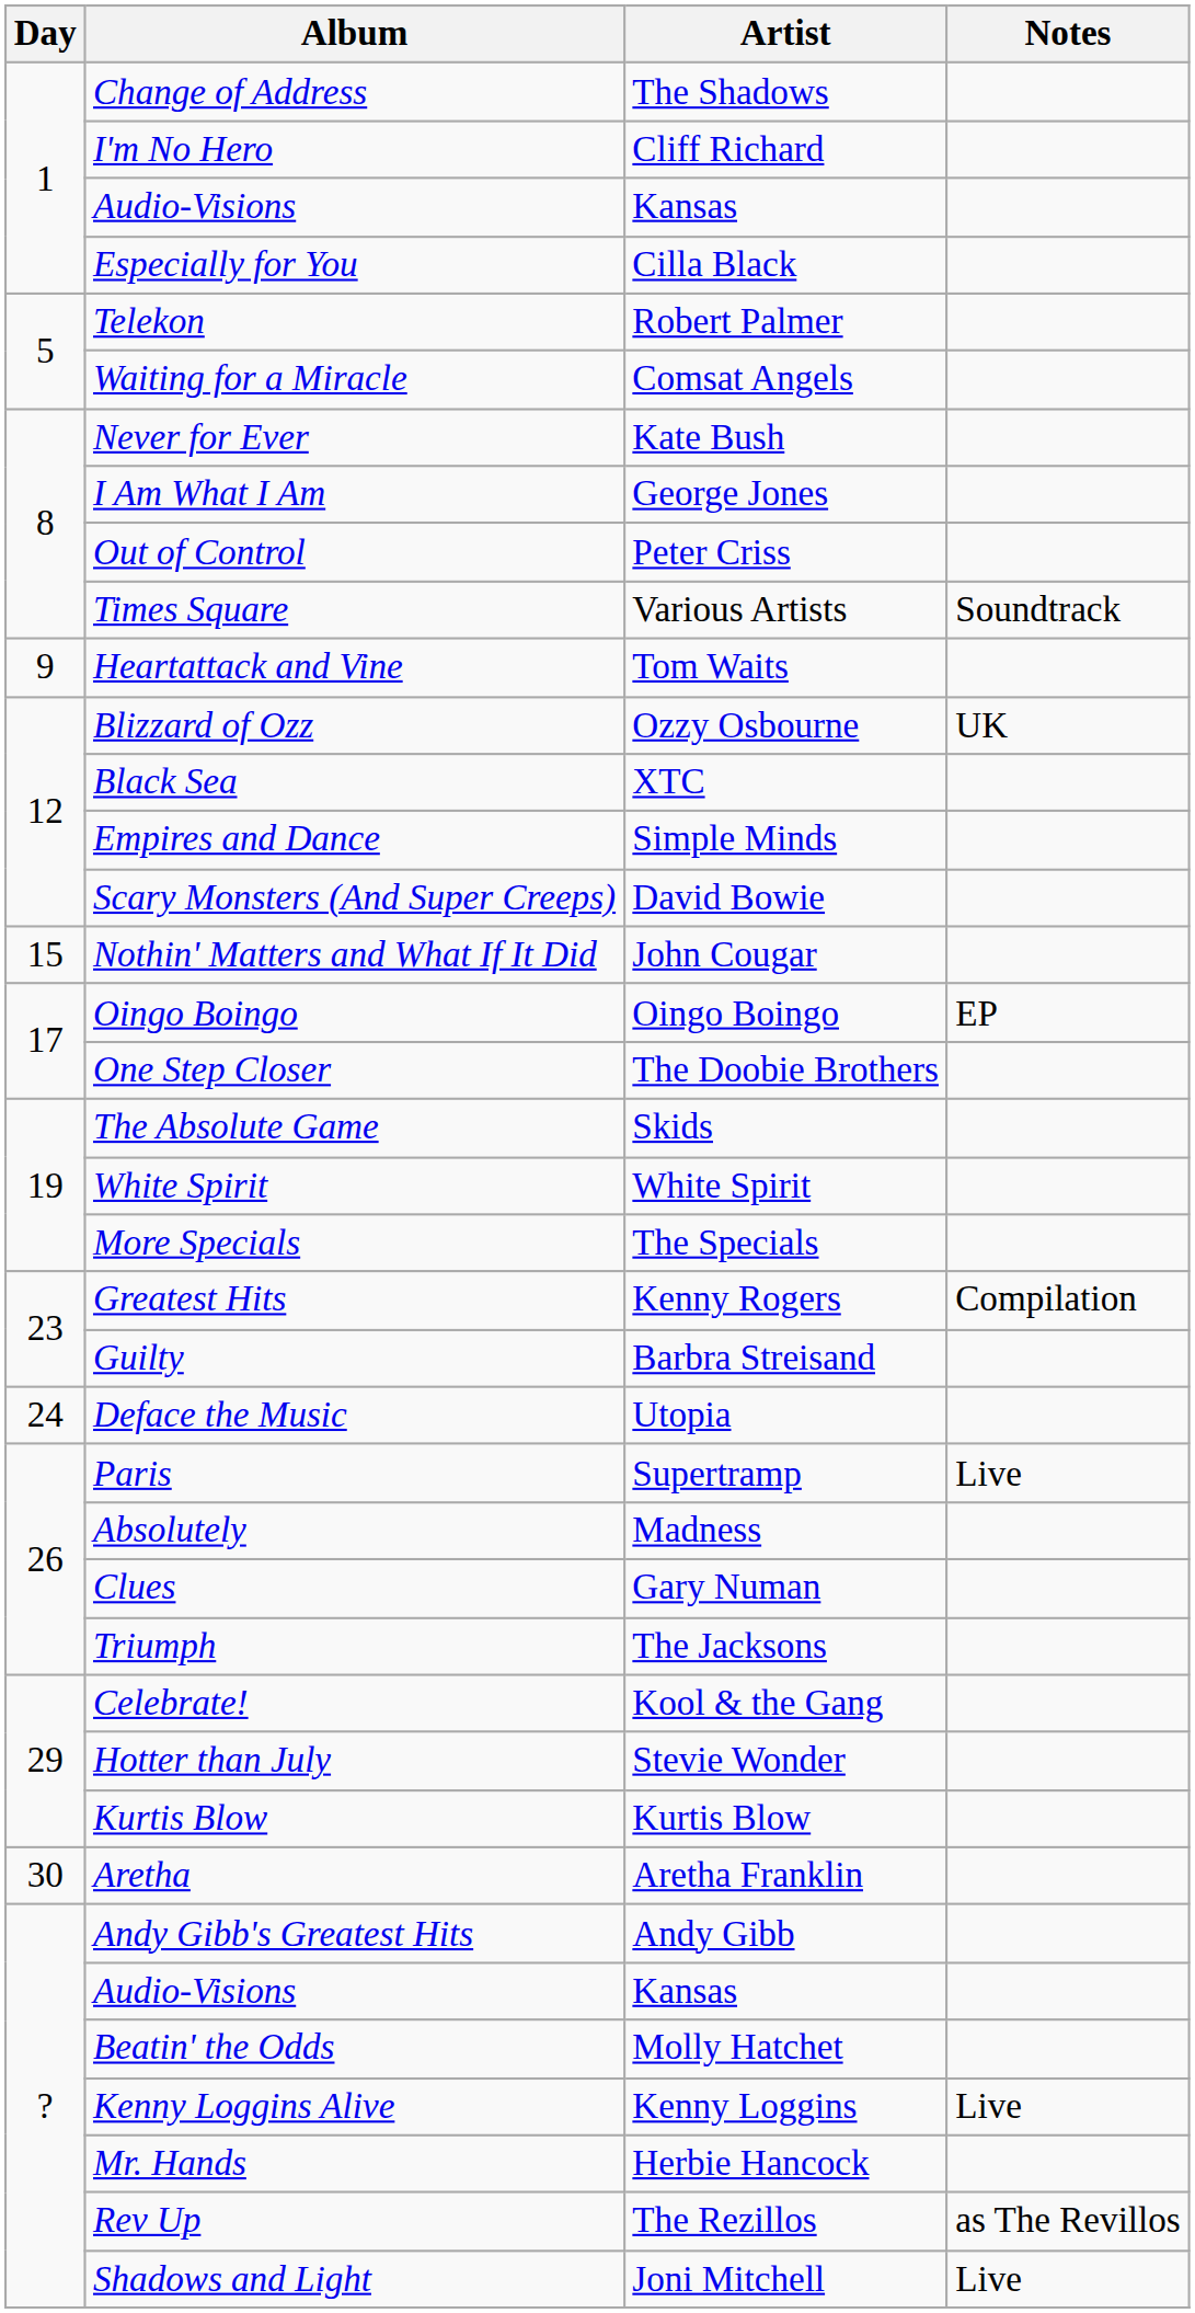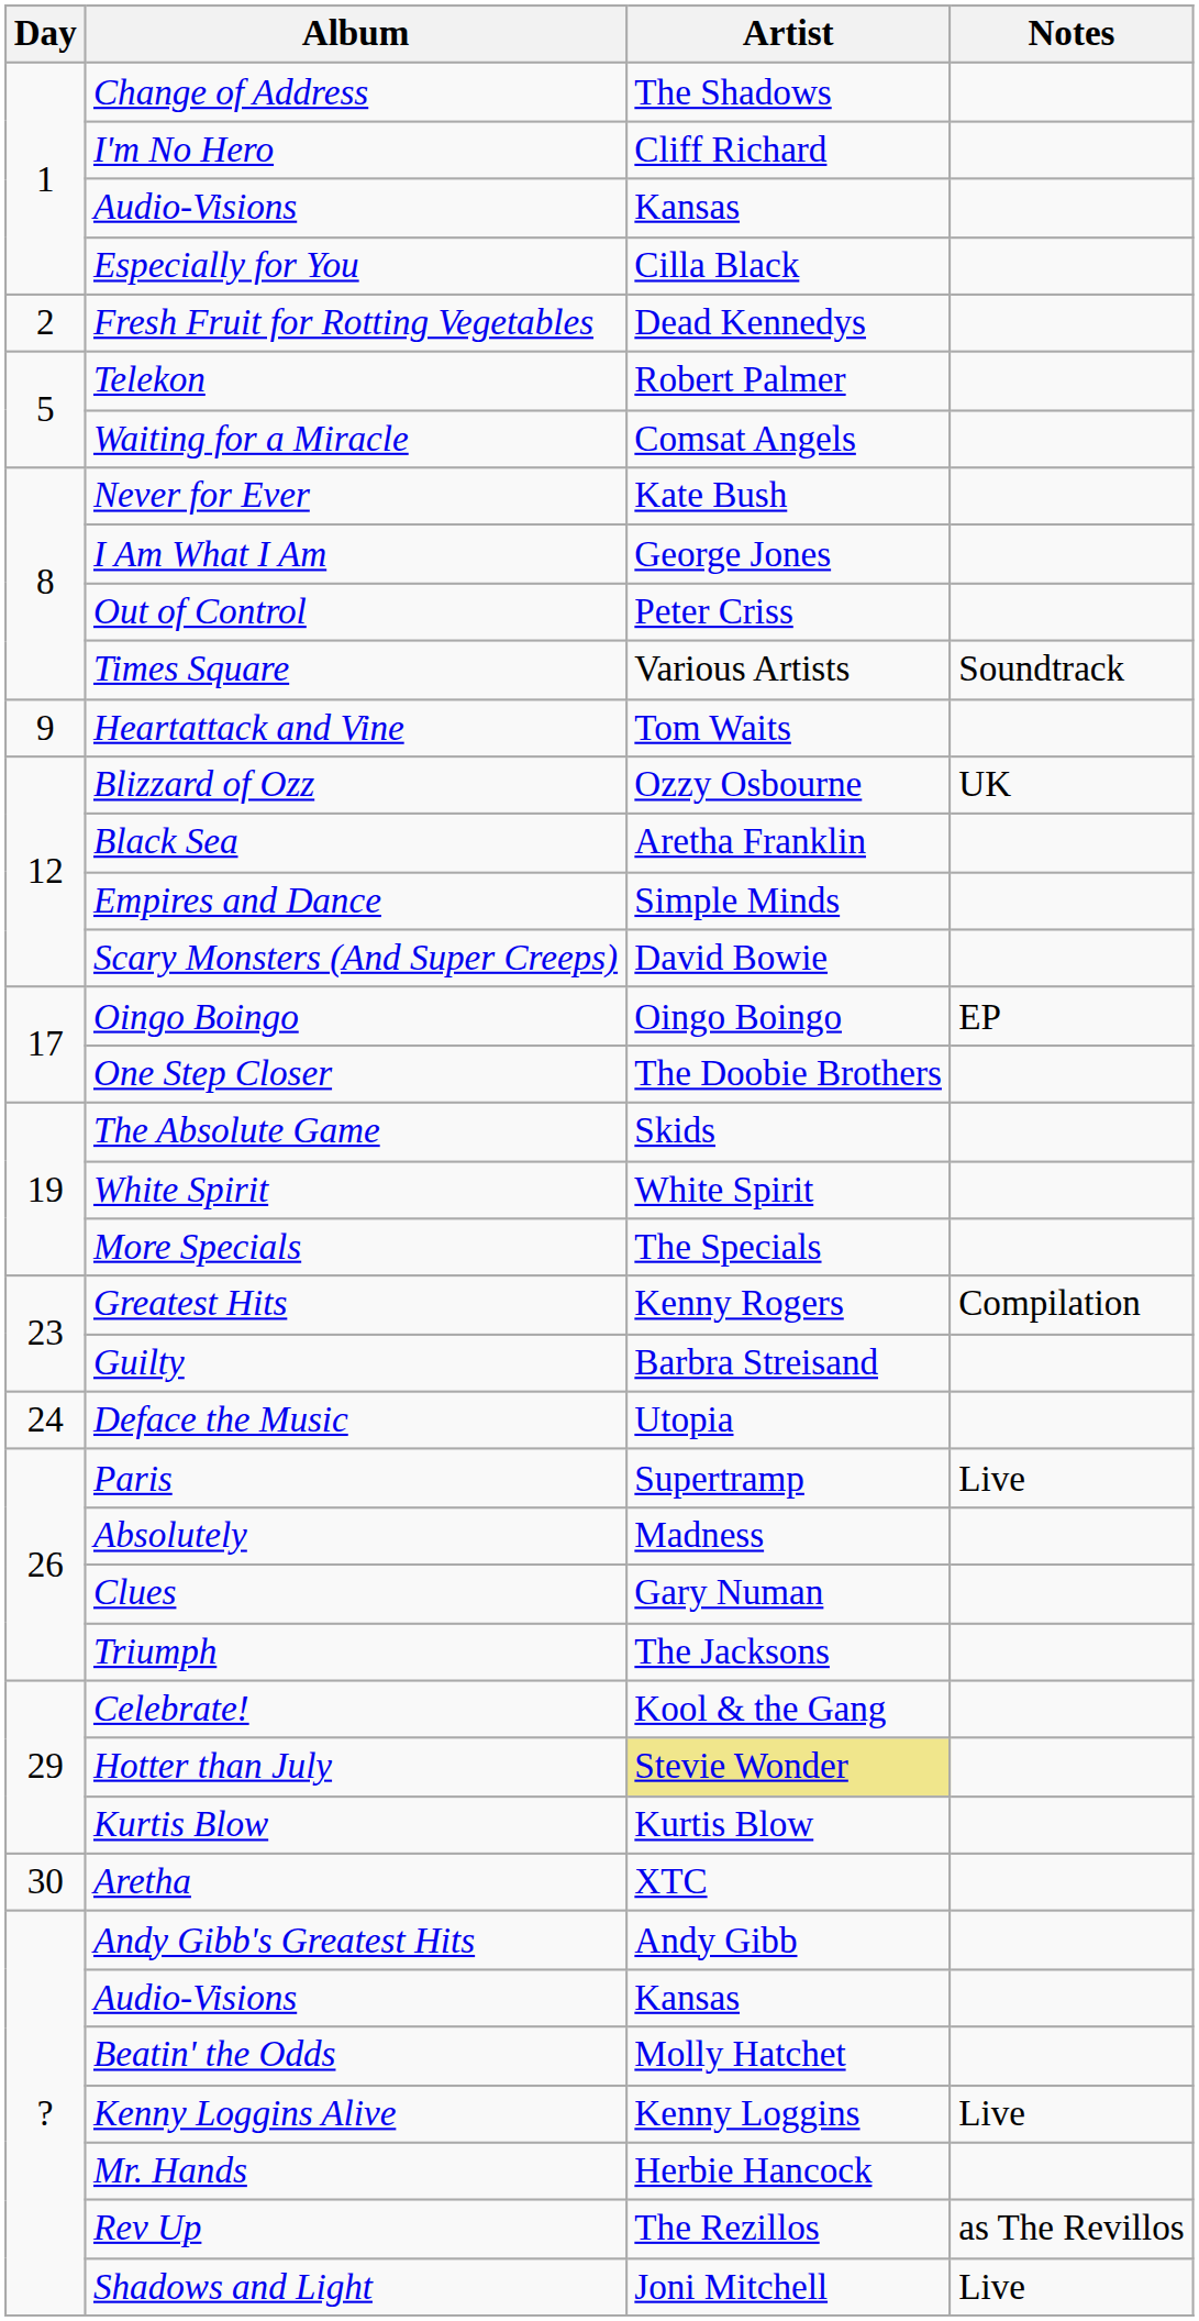+ row: 2 | Fresh Fruit for Rotting Vegetables | Dead Kennedys
Black Sea | Artist: XTC -> Aretha Franklin
- row: 15 | Nothin' Matters and What If It Did | John Cougar
Hotter than July | Artist: no background -> khaki background
Aretha | Artist: Aretha Franklin -> XTC
